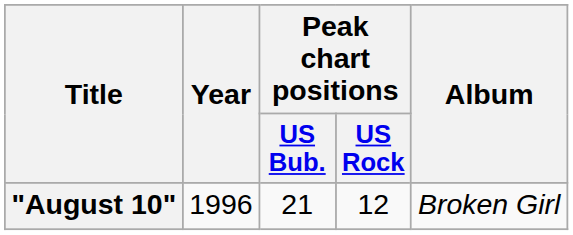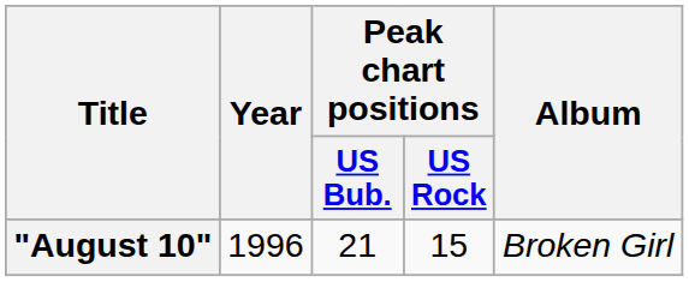"August 10" | Peak chart positions / US Rock: 12 -> 15
